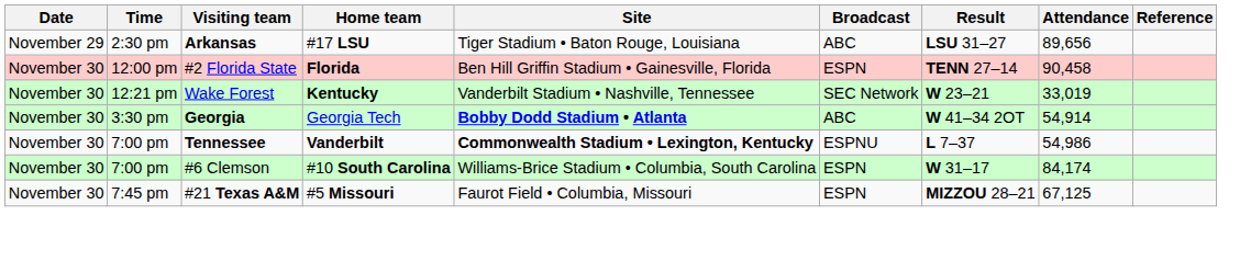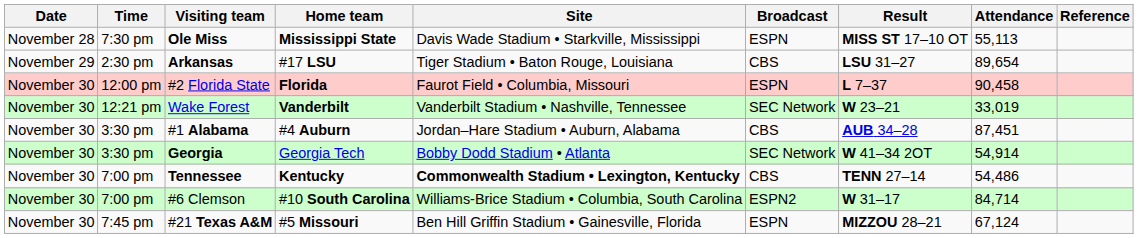+ row: November 28 | 7:30 pm | Ole Miss | Mississippi State | Davis Wade Stadium • Starkville, Mississippi | ESPN | MISS ST 17–10 OT | 55,113
Arkansas | Broadcast: ABC -> CBS
Arkansas | Attendance: 89,656 -> 89,654
#2 Florida State | Site: Ben Hill Griffin Stadium • Gainesville, Florida -> Faurot Field • Columbia, Missouri
#2 Florida State | Result: TENN 27–14 -> L 7–37
Wake Forest | Home team: Kentucky -> Vanderbilt
+ row: November 30 | 3:30 pm | #1 Alabama | #4 Auburn | Jordan–Hare Stadium • Auburn, Alabama | CBS | AUB 34–28 | 87,451
Georgia | Site: bold -> normal
Georgia | Broadcast: ABC -> SEC Network
Tennessee | Home team: Vanderbilt -> Kentucky
Tennessee | Broadcast: ESPNU -> CBS
Tennessee | Result: L 7–37 -> TENN 27–14
Tennessee | Attendance: 54,986 -> 54,486
#6 Clemson | Broadcast: ESPN -> ESPN2
#6 Clemson | Attendance: 84,174 -> 84,714
#21 Texas A&M | Site: Faurot Field • Columbia, Missouri -> Ben Hill Griffin Stadium • Gainesville, Florida
#21 Texas A&M | Attendance: 67,125 -> 67,124
